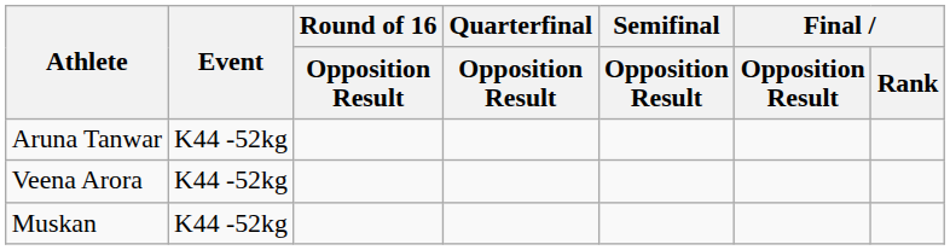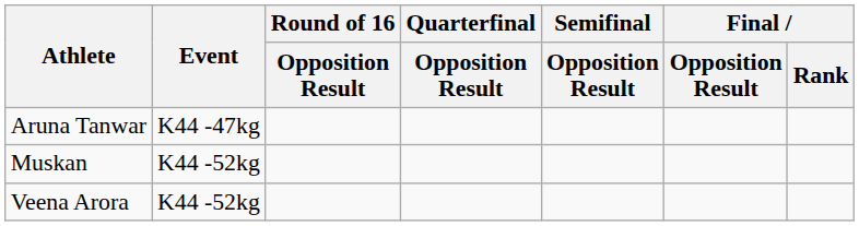Aruna Tanwar | Event: K44 -52kg -> K44 -47kg
rows swapped: Muskan <-> Veena Arora
